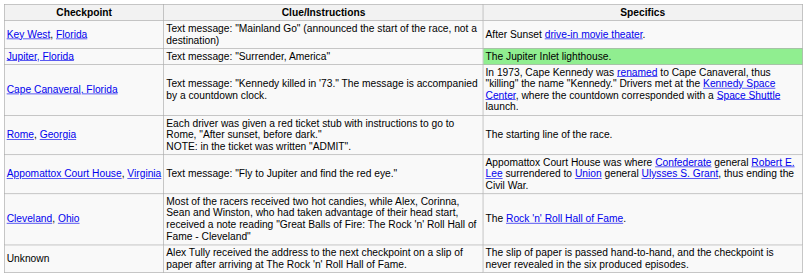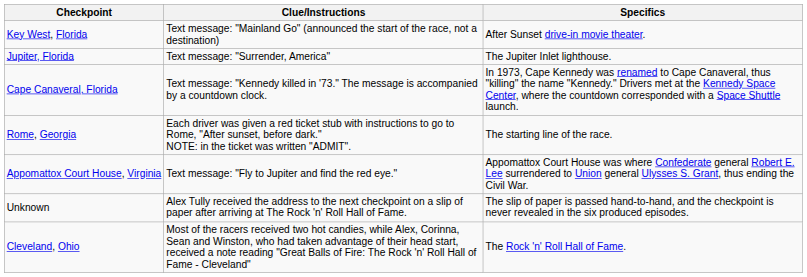Jupiter, Florida | Specifics: lightgreen background -> no background
rows swapped: Cleveland, Ohio <-> Unknown
